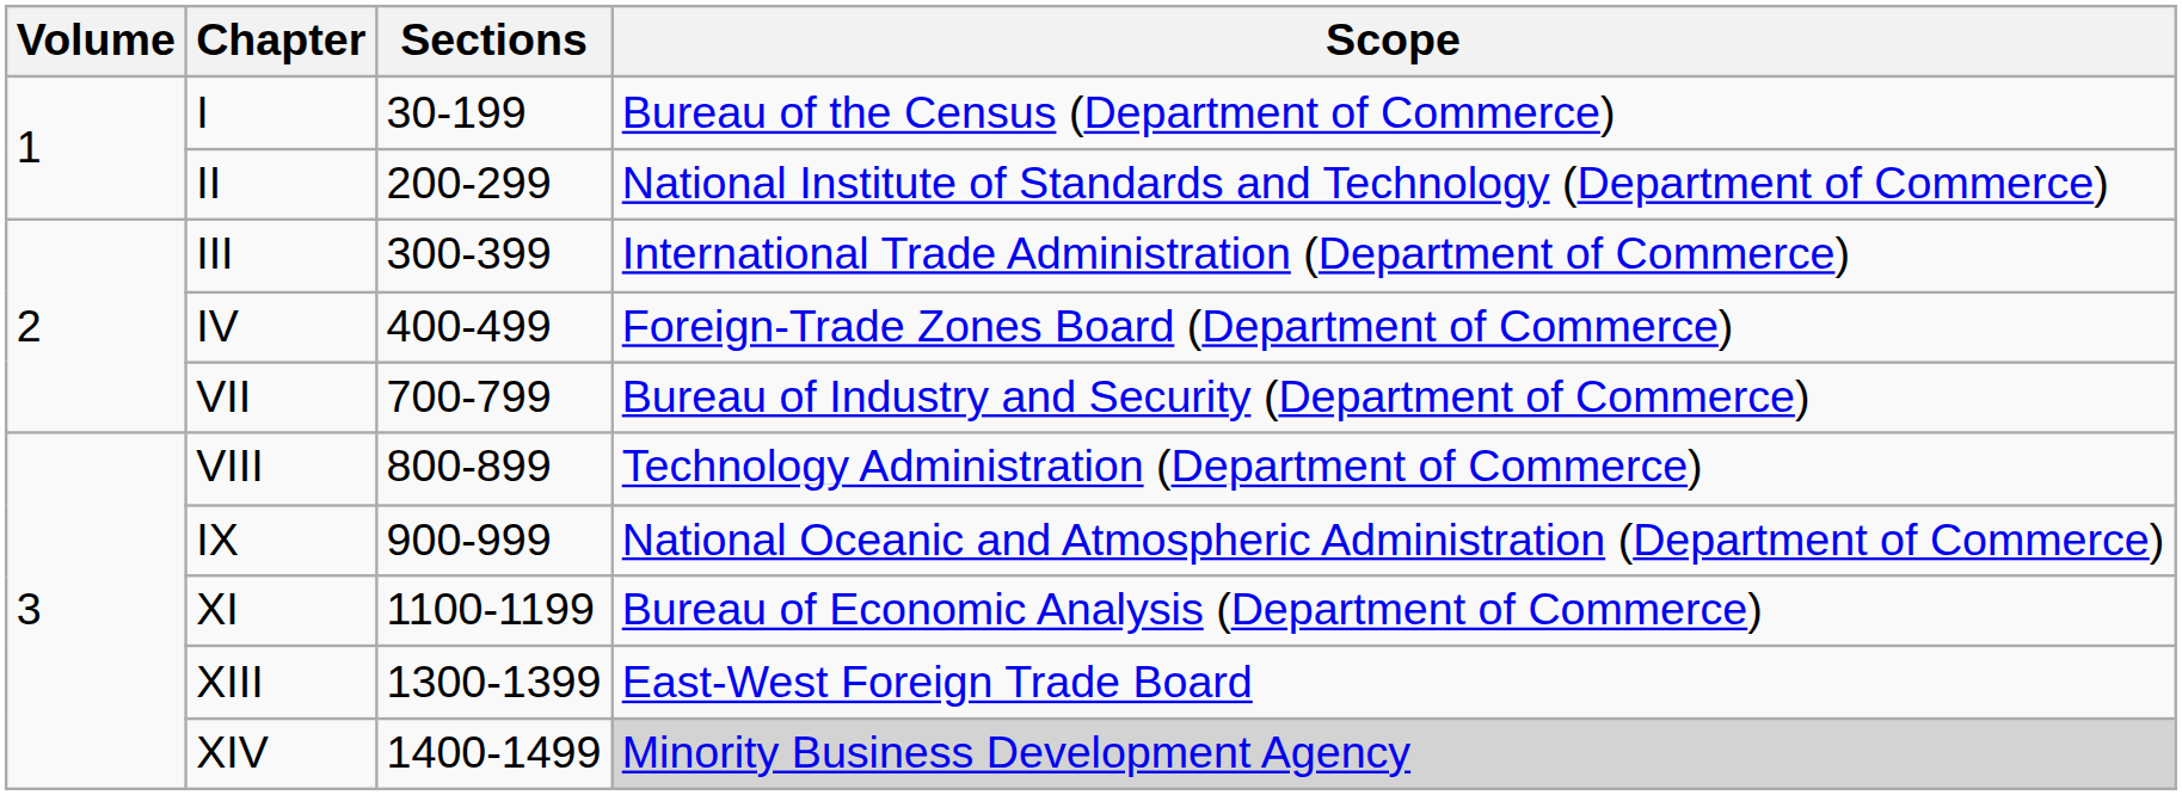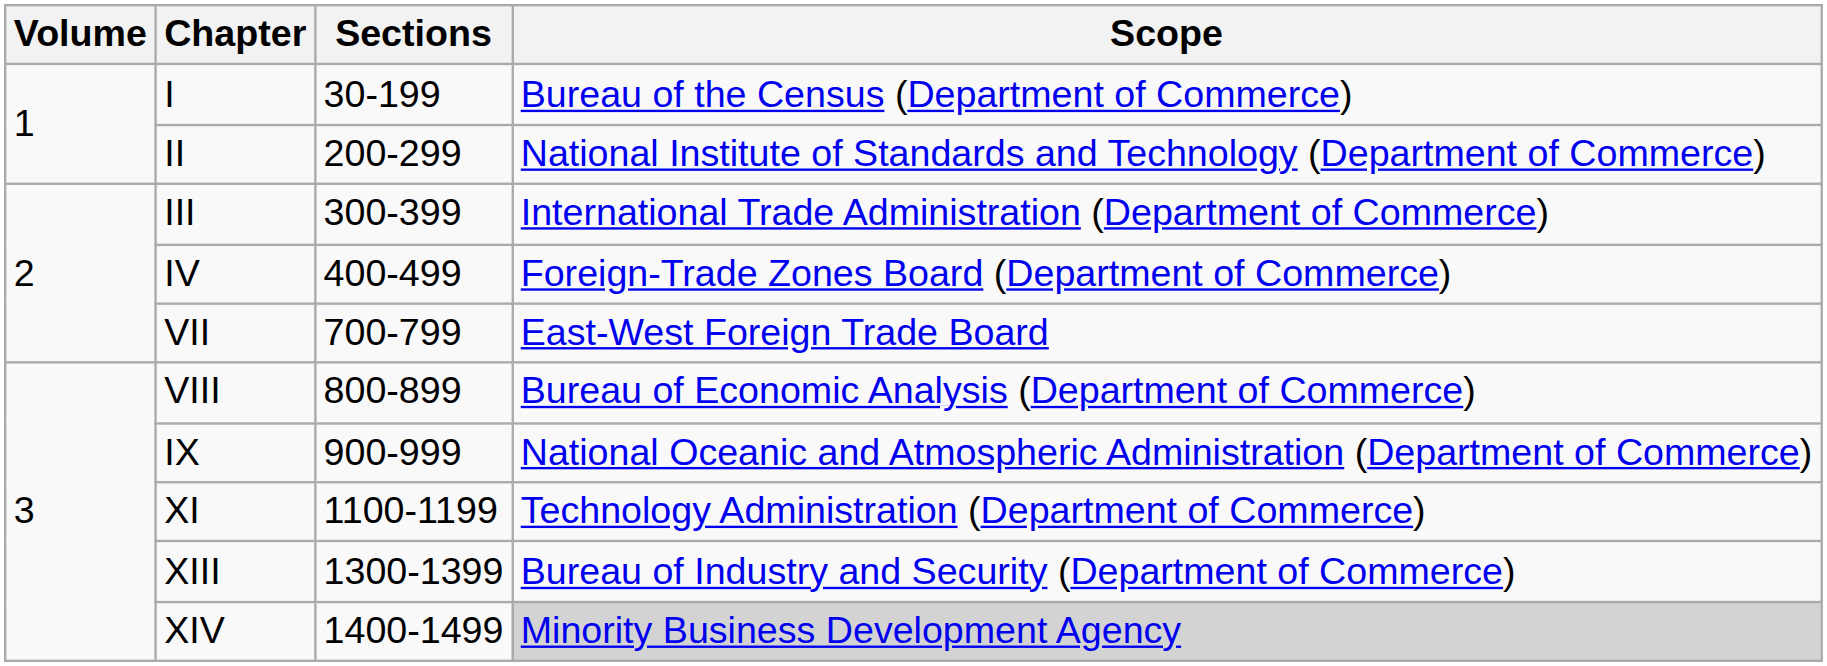VII | Scope: Bureau of Industry and Security (Department of Commerce) -> East-West Foreign Trade Board
VIII | Scope: Technology Administration (Department of Commerce) -> Bureau of Economic Analysis (Department of Commerce)
XI | Scope: Bureau of Economic Analysis (Department of Commerce) -> Technology Administration (Department of Commerce)
XIII | Scope: East-West Foreign Trade Board -> Bureau of Industry and Security (Department of Commerce)
